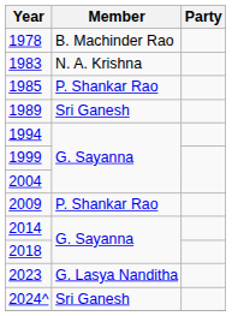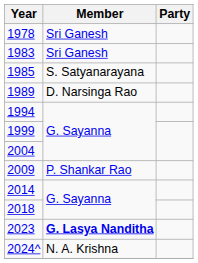1978 | Member: B. Machinder Rao -> Sri Ganesh
1983 | Member: N. A. Krishna -> Sri Ganesh
1985 | Member: P. Shankar Rao -> S. Satyanarayana
1989 | Member: Sri Ganesh -> D. Narsinga Rao
2023 | Member: normal -> bold
2024^ | Member: Sri Ganesh -> N. A. Krishna
